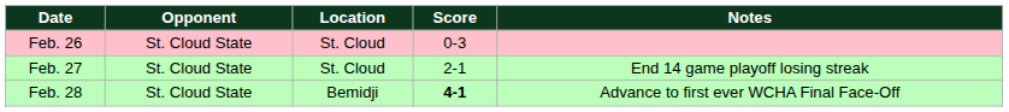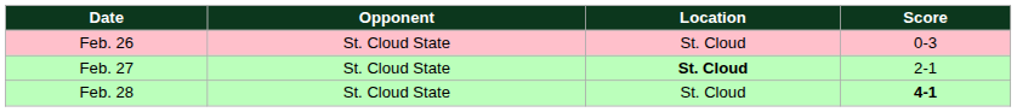- column: Notes | End 14 game playoff losing streak | Advance to first ever WCHA Final Face-Off
Feb. 27 | Location: normal -> bold
Feb. 28 | Location: Bemidji -> St. Cloud
